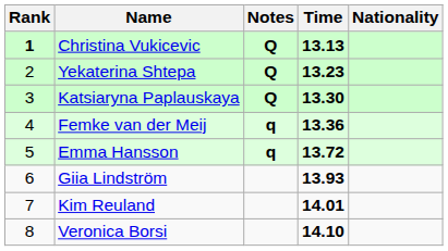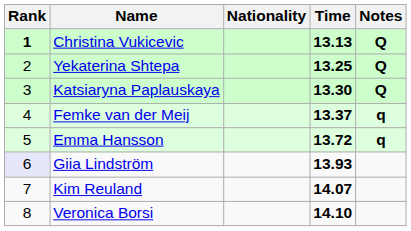columns swapped: Nationality <-> Notes
Yekaterina Shtepa | Time: 13.23 -> 13.25
Femke van der Meij | Time: 13.36 -> 13.37
Giia Lindström | Rank: no background -> lavender background
Kim Reuland | Time: 14.01 -> 14.07
